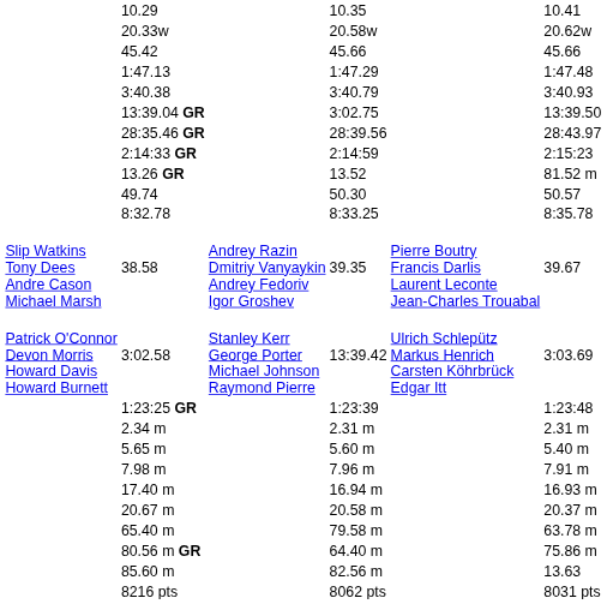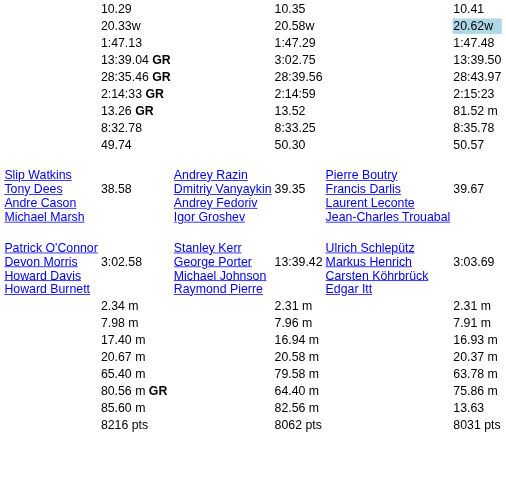20.33w | column 7: no background -> lightblue background
- row: 45.42 | 45.66 | 45.66
- row: 3:40.38 | 3:40.79 | 3:40.93
rows swapped: 49.74 <-> 8:32.78
- row: 1:23:25 GR | 1:23:39 | 1:23:48
- row: 5.65 m | 5.60 m | 5.40 m
